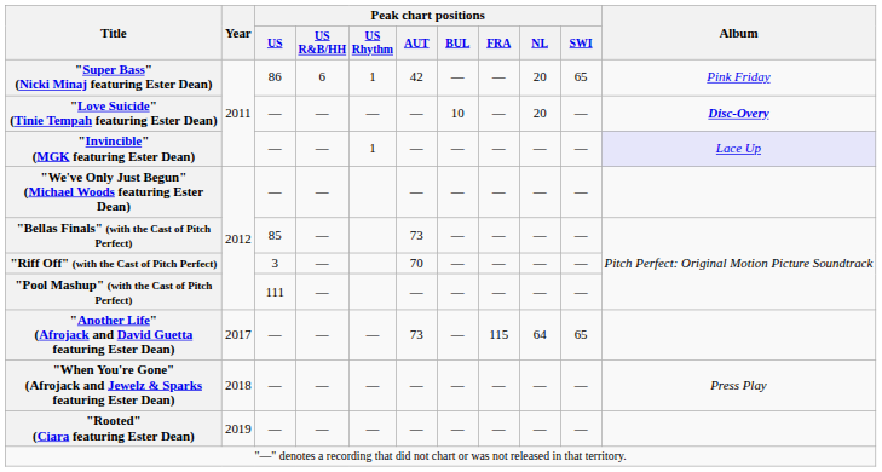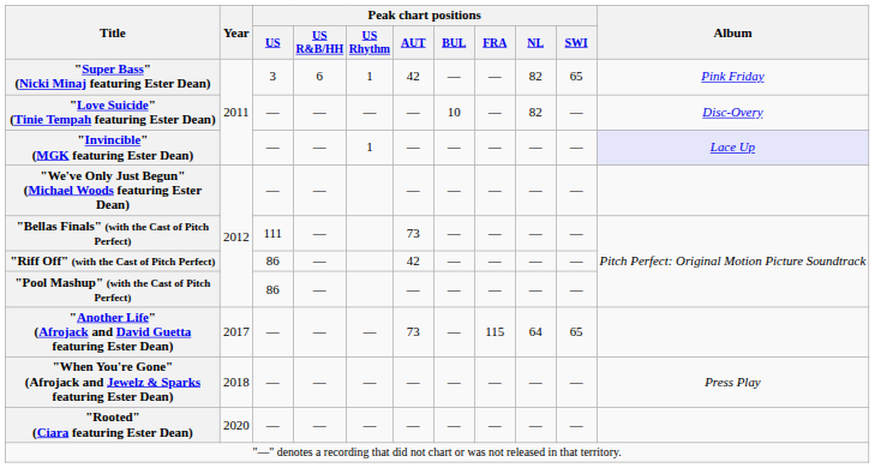"Super Bass" (Nicki Minaj featuring Ester Dean) | Peak chart positions / US: 86 -> 3
"Super Bass" (Nicki Minaj featuring Ester Dean) | Peak chart positions / NL: 20 -> 82
"Love Suicide" (Tinie Tempah featuring Ester Dean) | Peak chart positions / NL: 20 -> 82
"Love Suicide" (Tinie Tempah featuring Ester Dean) | Album: bold -> normal
"Bellas Finals" (with the Cast of Pitch Perfect) | Peak chart positions / US: 85 -> 111
"Riff Off" (with the Cast of Pitch Perfect) | Peak chart positions / US: 3 -> 86
"Riff Off" (with the Cast of Pitch Perfect) | Peak chart positions / AUT: 70 -> 42
"Pool Mashup" (with the Cast of Pitch Perfect) | Peak chart positions / US: 111 -> 86
"Rooted" (Ciara featuring Ester Dean) | Year: 2019 -> 2020
